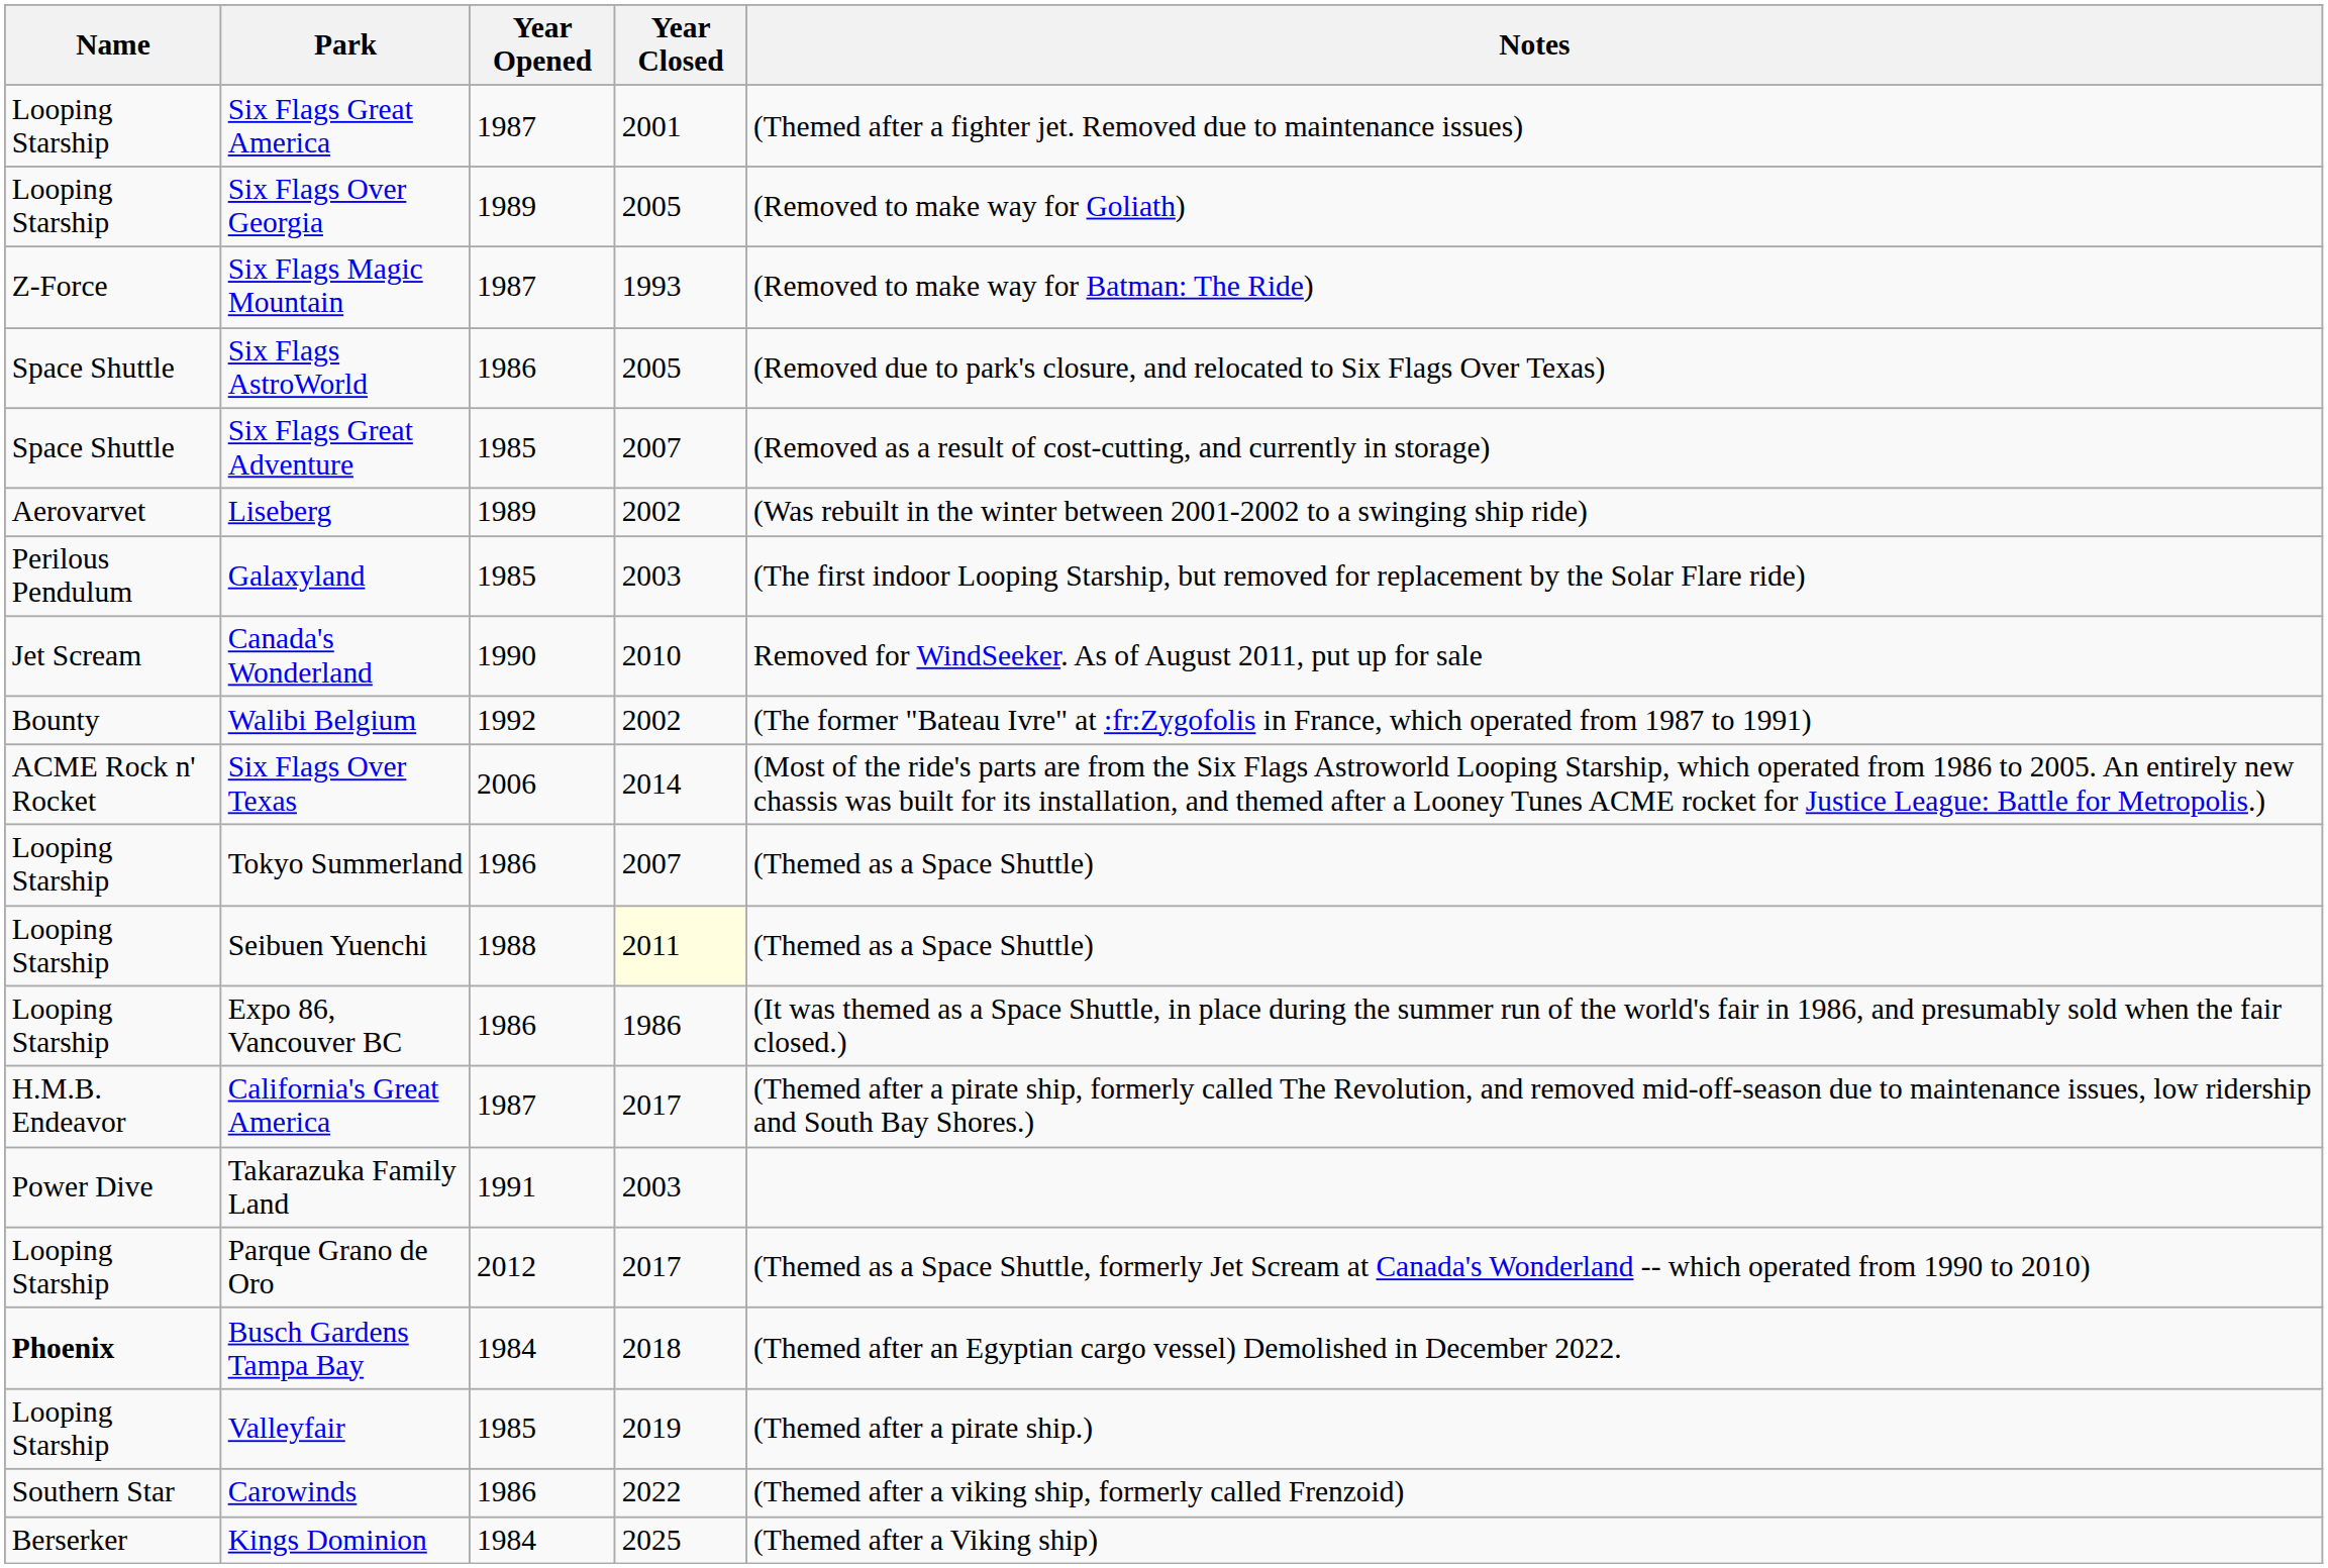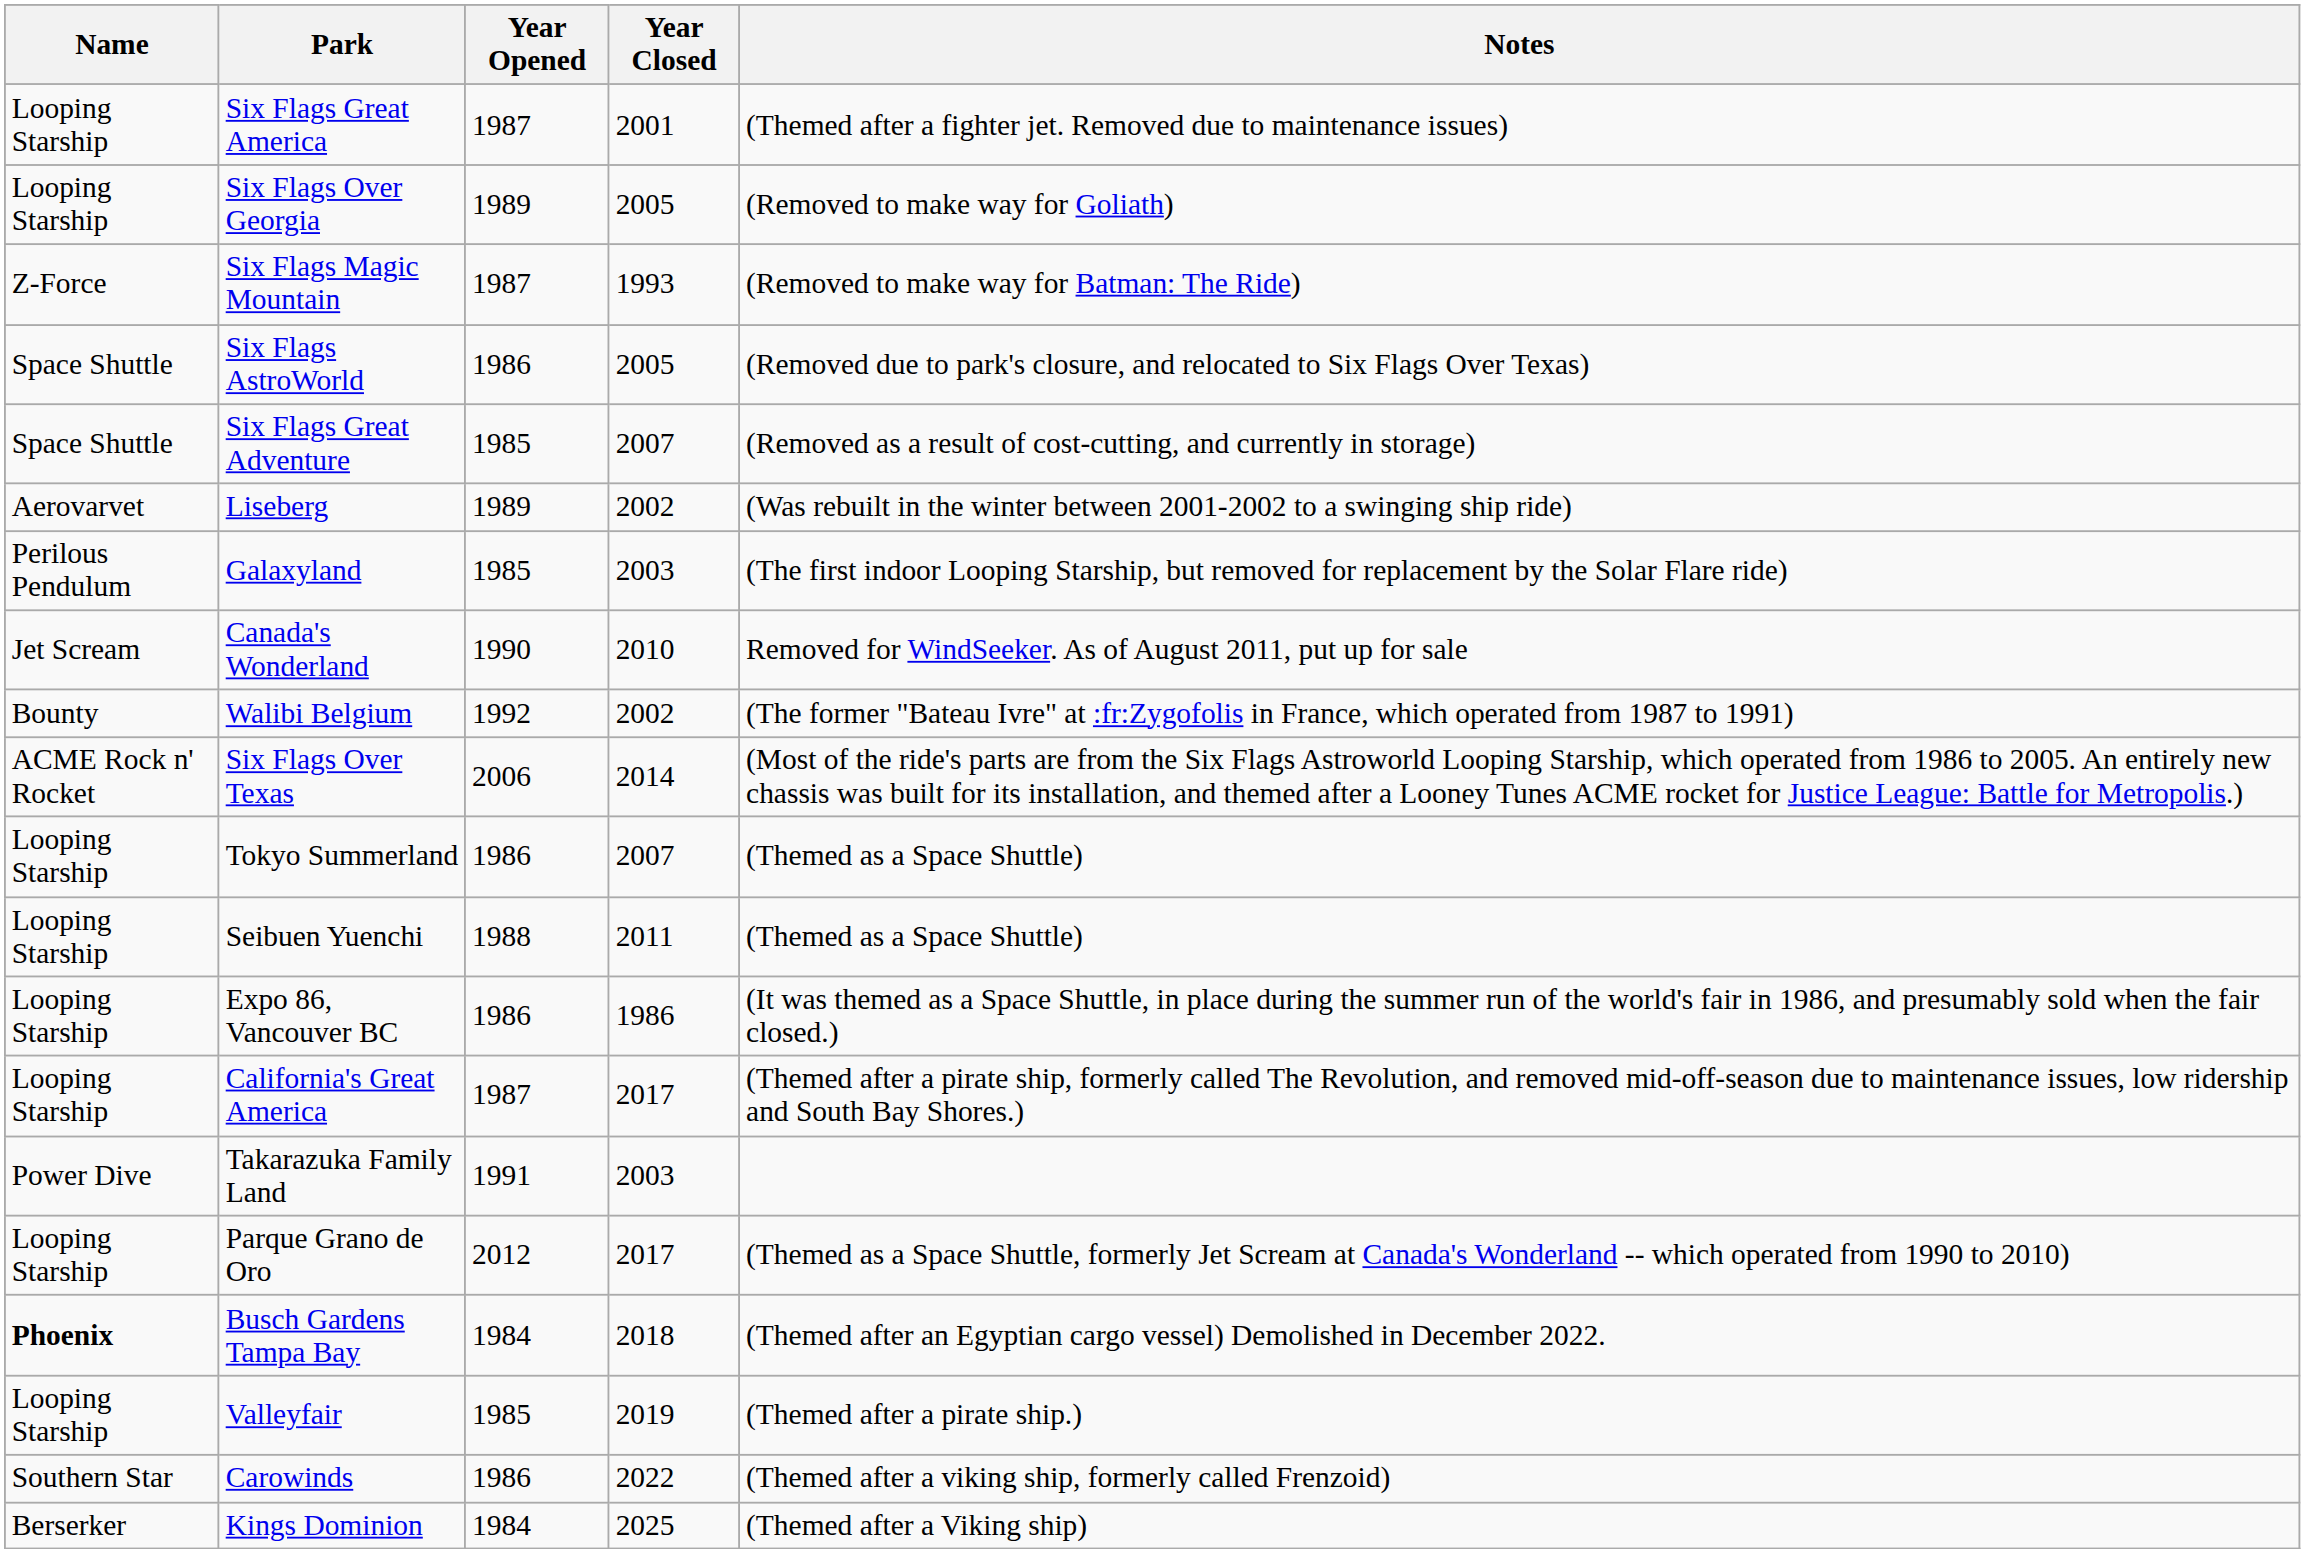Seibuen Yuenchi | Year Closed: lightyellow background -> no background
California's Great America | Name: H.M.B. Endeavor -> Looping Starship
